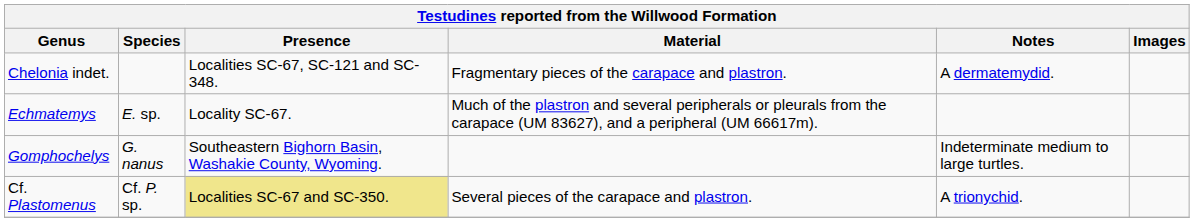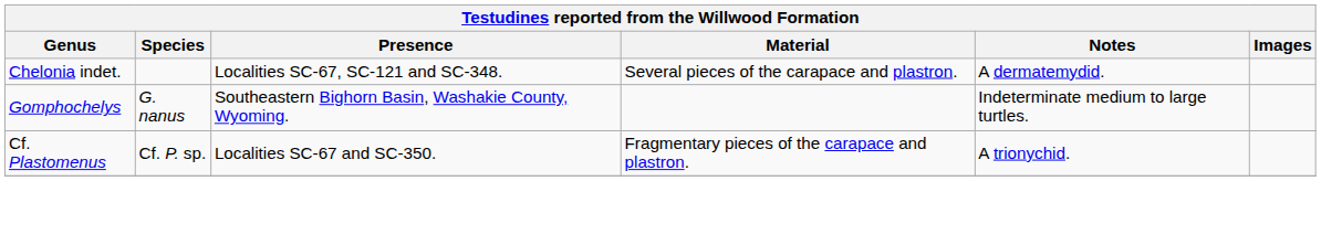Chelonia indet. | Material: Fragmentary pieces of the carapace and plastron. -> Several pieces of the carapace and plastron.
- row: Echmatemys | E. sp. | Locality SC-67. | Much of the plastron and several peripherals or pleurals from the carapace (UM 83627), and a peripheral (UM 66617m).
Cf. Plastomenus | Presence: khaki background -> no background
Cf. Plastomenus | Material: Several pieces of the carapace and plastron. -> Fragmentary pieces of the carapace and plastron.
